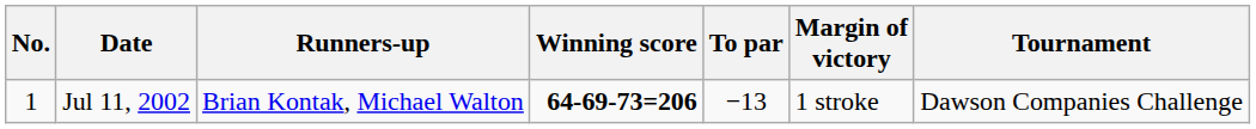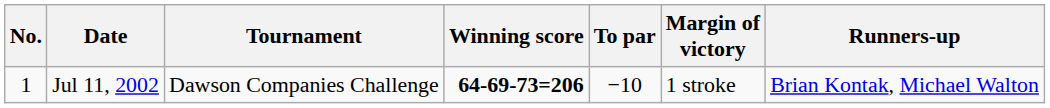columns swapped: Tournament <-> Runners-up
Jul 11, 2002 | To par: −13 -> −10
